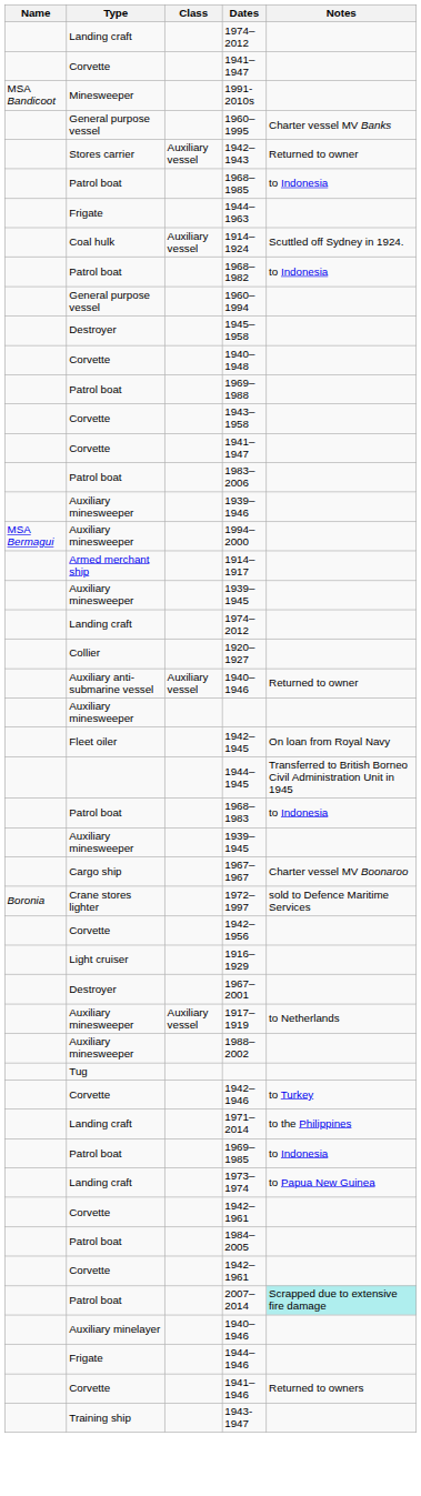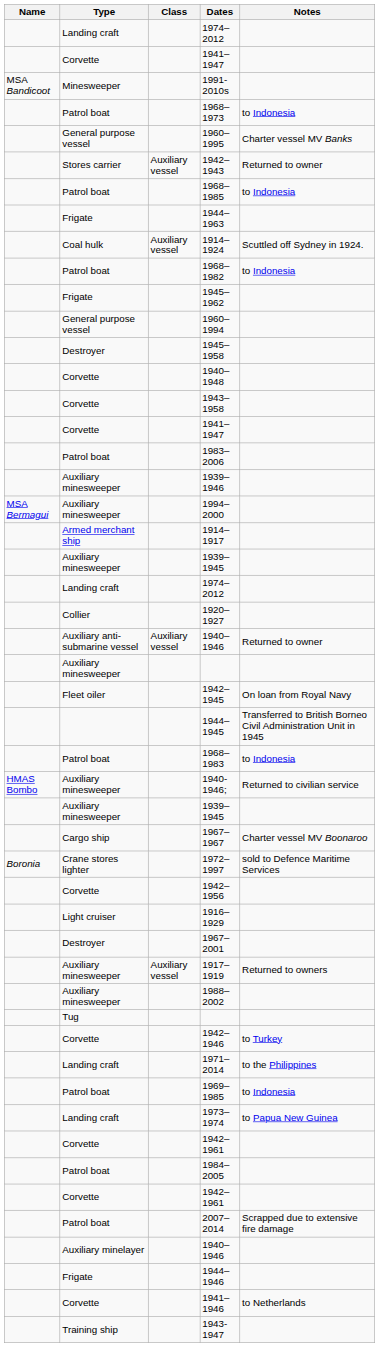+ row: Patrol boat | 1968–1973 | to Indonesia
+ row: Frigate | 1945–1962
- row: Patrol boat | 1969–1988
+ row: HMAS Bombo | Auxiliary minesweeper | 1940-1946; | Returned to civilian service
1917–1919 | Notes: to Netherlands -> Returned to owners
2007–2014 | Notes: paleturquoise background -> no background
1941–1946 | Notes: Returned to owners -> to Netherlands
